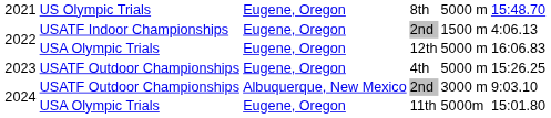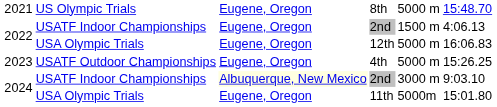2024 / 2nd | column 2: USATF Outdoor Championships -> USATF Indoor Championships
2024 / 2nd | column 3: no background -> lightyellow background
